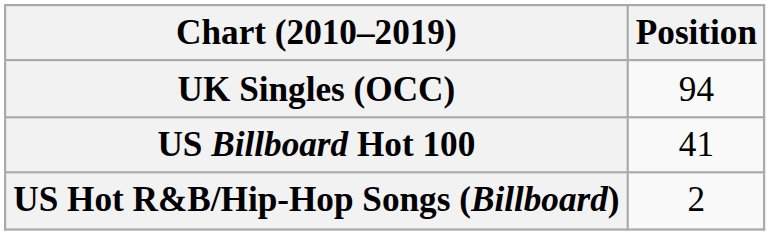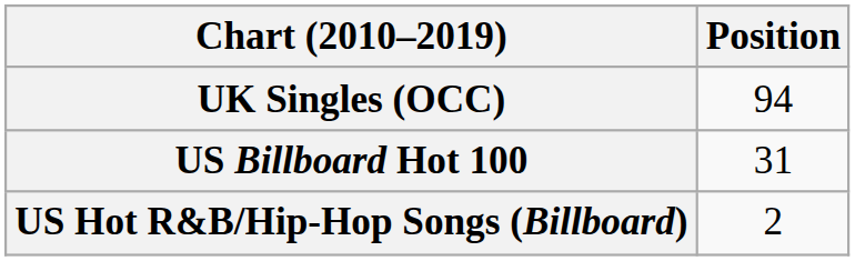US Billboard Hot 100 | Position: 41 -> 31
